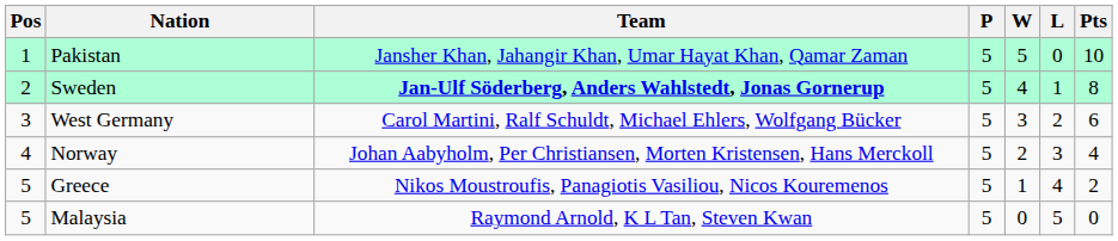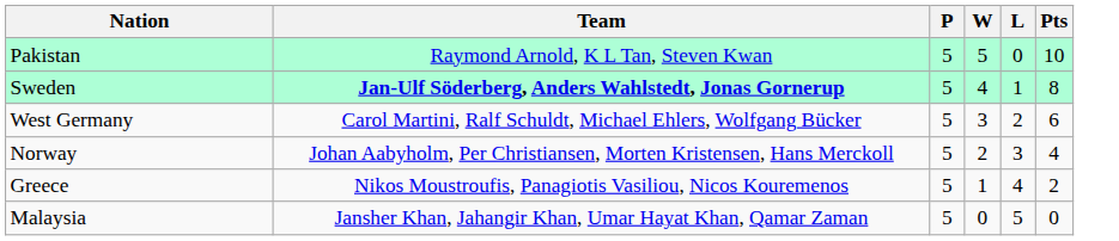- column: Pos | 1 | 2 | 3 | 4 | 5 | 5
Pakistan | Team: Jansher Khan, Jahangir Khan, Umar Hayat Khan, Qamar Zaman -> Raymond Arnold, K L Tan, Steven Kwan
Malaysia | Team: Raymond Arnold, K L Tan, Steven Kwan -> Jansher Khan, Jahangir Khan, Umar Hayat Khan, Qamar Zaman
